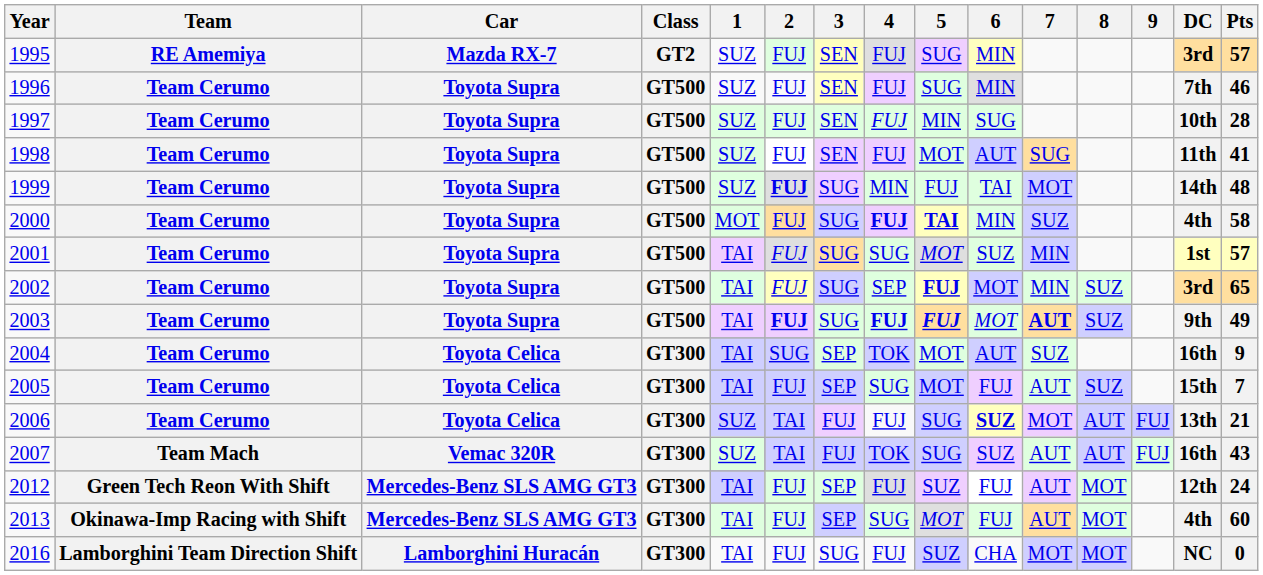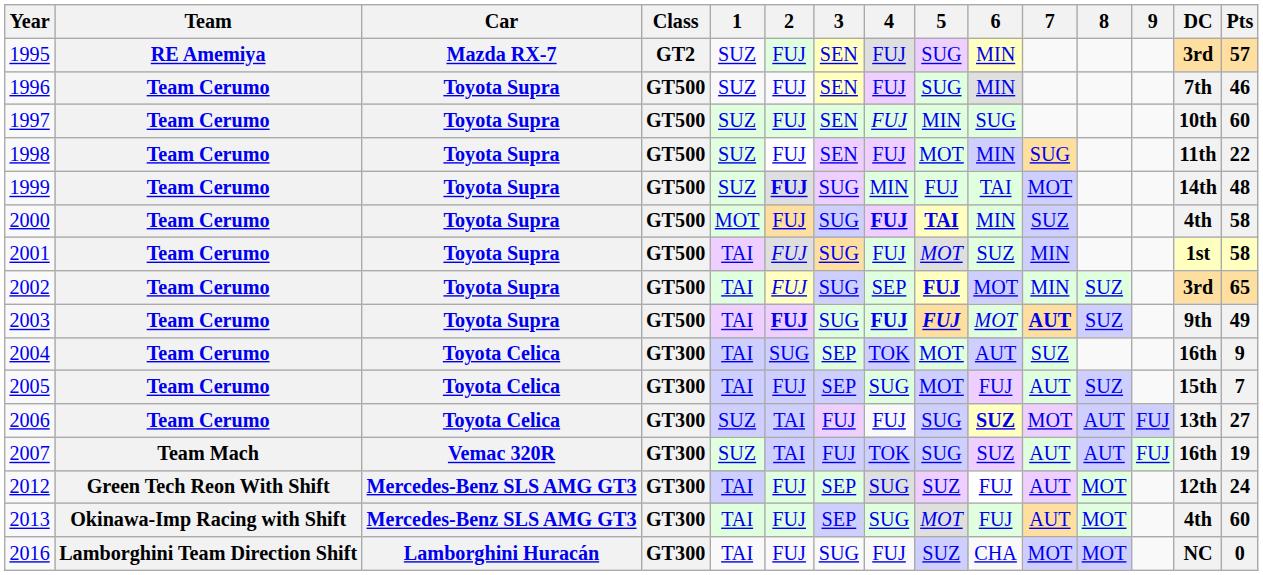1997 | Pts: 28 -> 60
1998 | 6: AUT -> MIN
1998 | Pts: 41 -> 22
2001 | 4: SUG -> FUJ
2001 | Pts: 57 -> 58
2006 | Pts: 21 -> 27
2007 | Pts: 43 -> 19
2012 | 4: FUJ -> SUG
